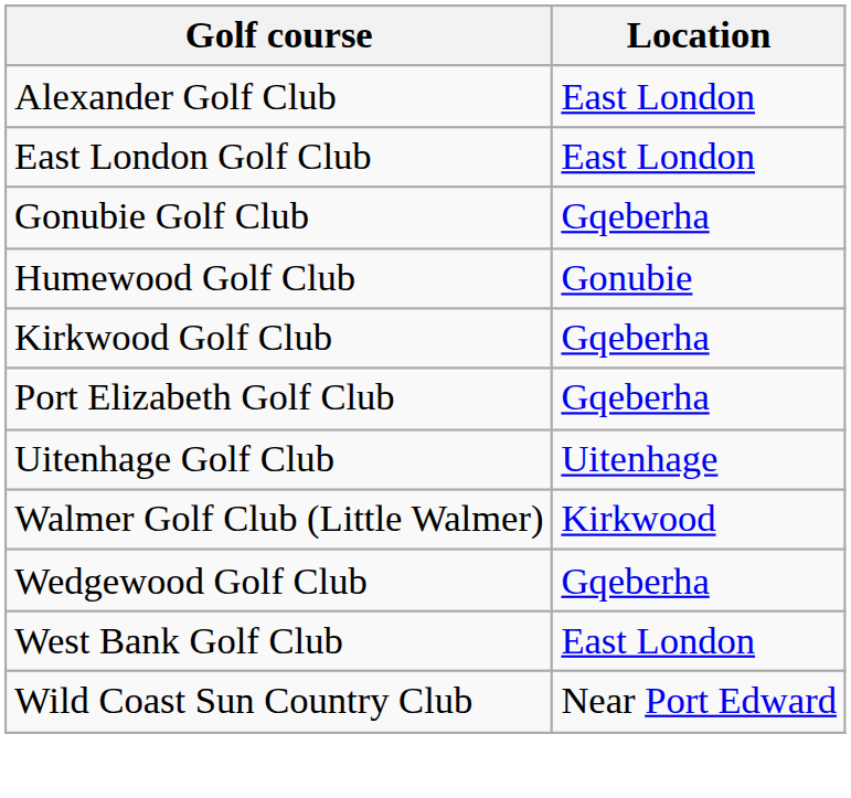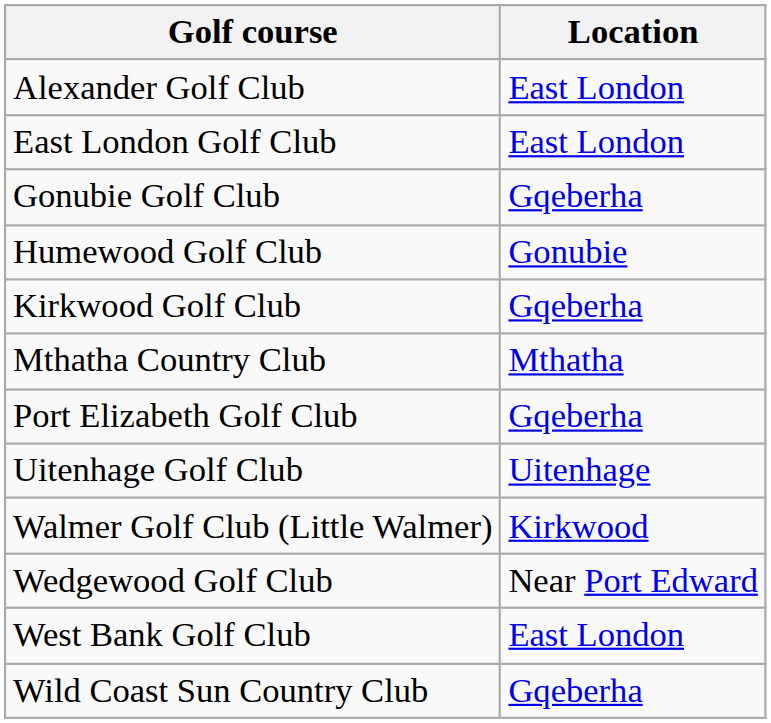+ row: Mthatha Country Club | Mthatha
Wedgewood Golf Club | Location: Gqeberha -> Near Port Edward
Wild Coast Sun Country Club | Location: Near Port Edward -> Gqeberha
